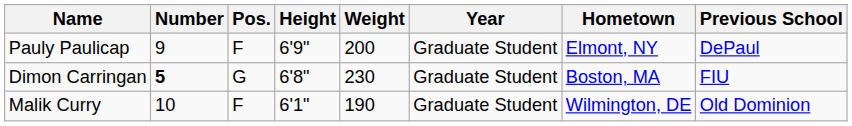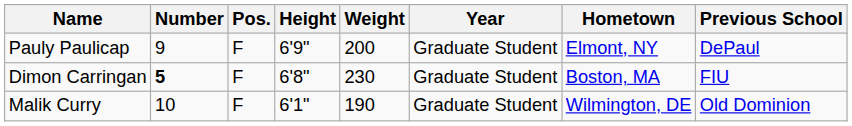Dimon Carringan | Pos.: G -> F
